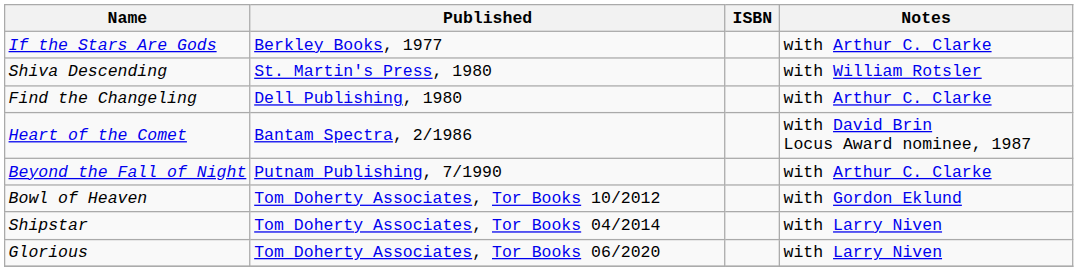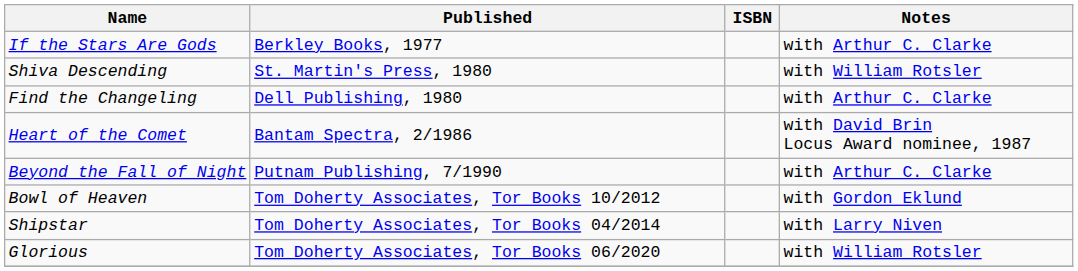Glorious | Notes: with Larry Niven -> with William Rotsler
